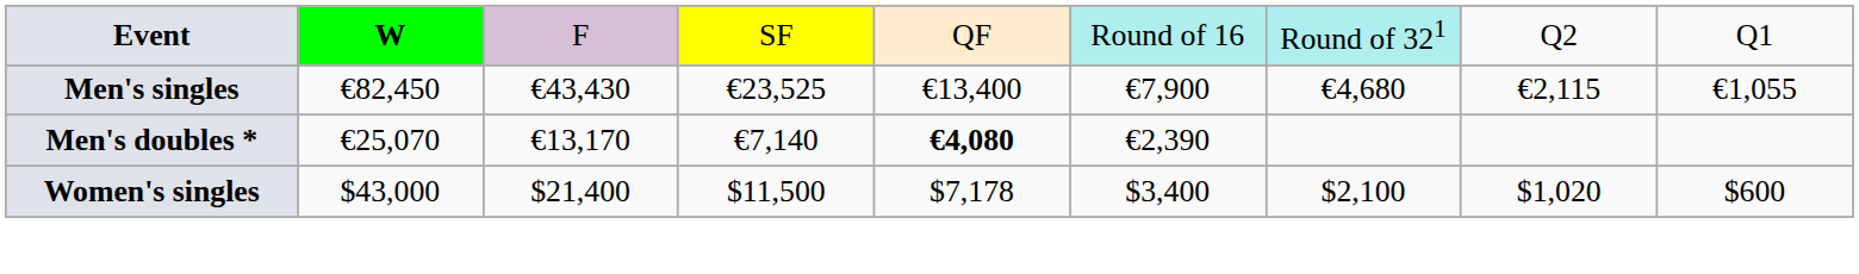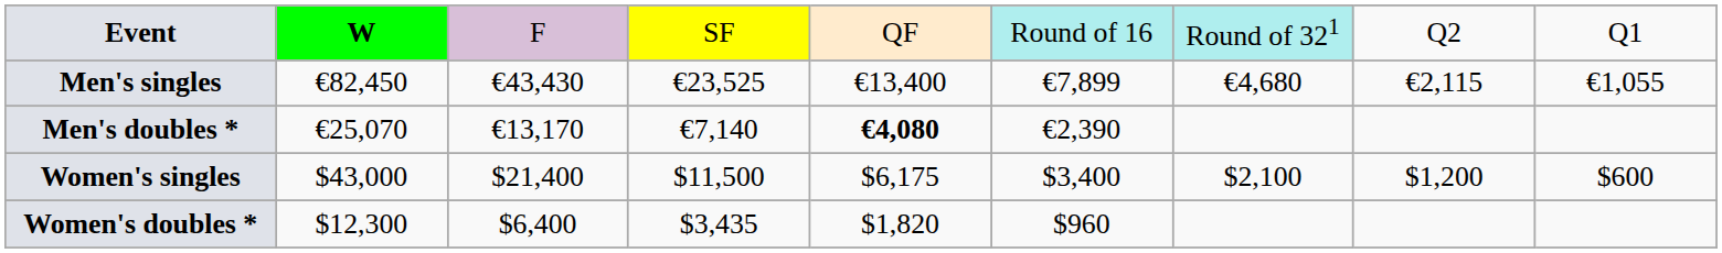Men's singles | column 6: €7,900 -> €7,899
Women's singles | column 5: $7,178 -> $6,175
Women's singles | column 8: $1,020 -> $1,200
+ row: Women's doubles * | $12,300 | $6,400 | $3,435 | $1,820 | $960
